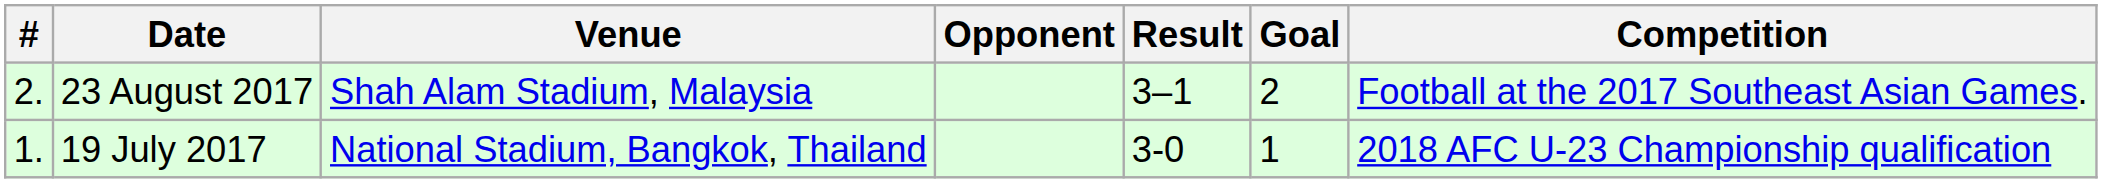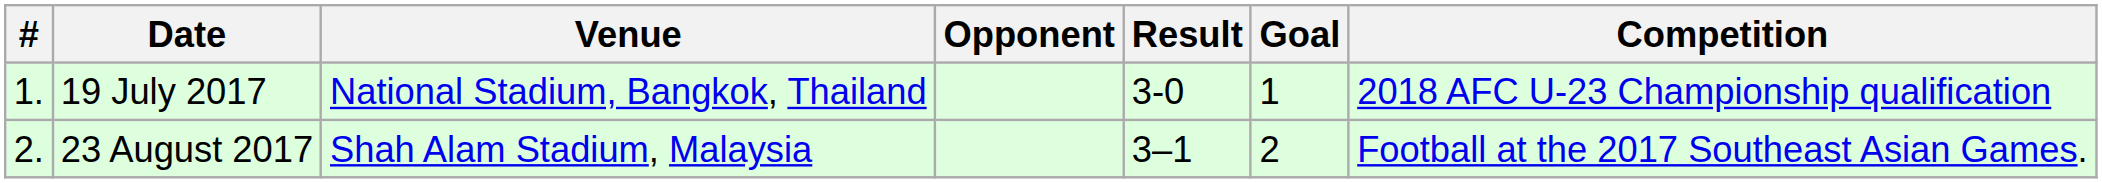rows swapped: 19 July 2017 <-> 23 August 2017
